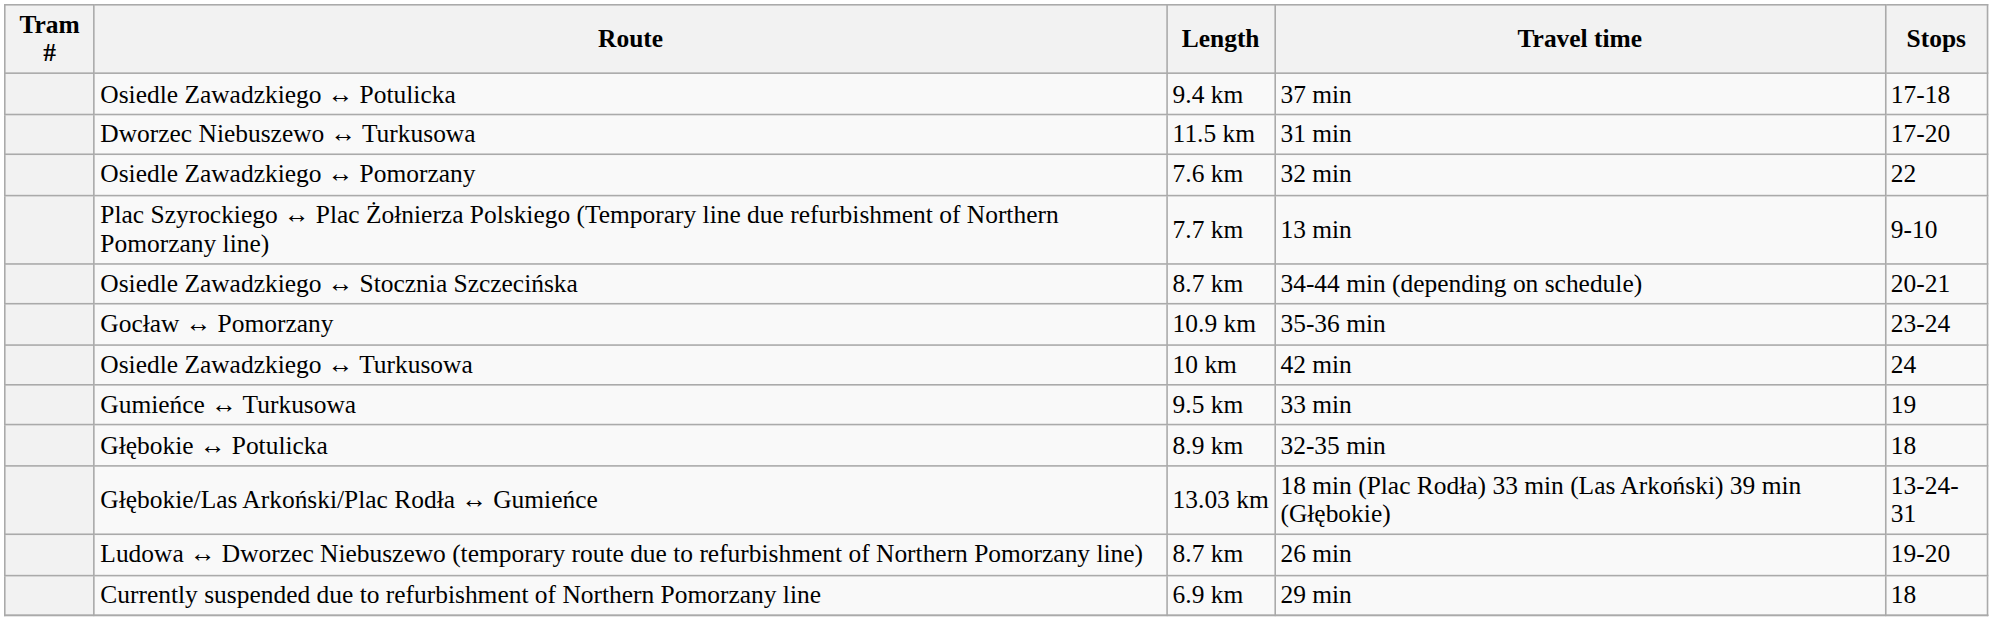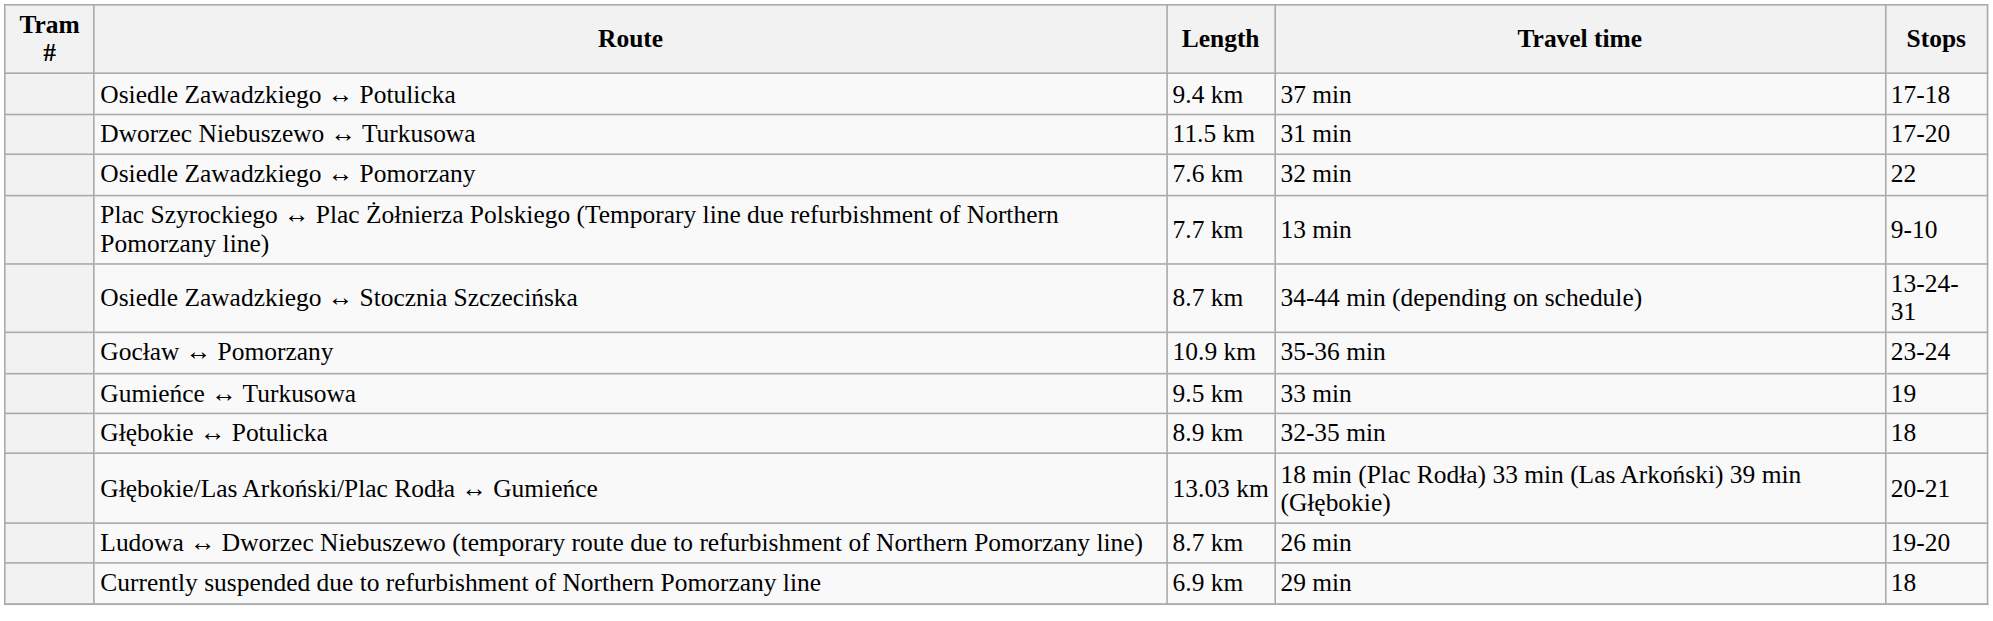Osiedle Zawadzkiego ↔ Stocznia Szczecińska | Stops: 20-21 -> 13-24-31
- row: Osiedle Zawadzkiego ↔ Turkusowa | 10 km | 42 min | 24
Głębokie/Las Arkoński/Plac Rodła ↔ Gumieńce | Stops: 13-24-31 -> 20-21
